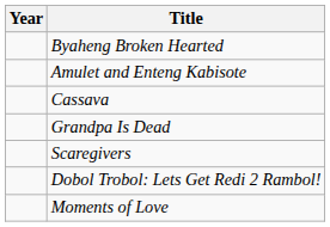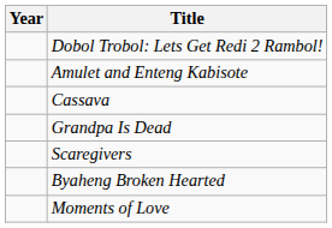rows swapped: Byaheng Broken Hearted <-> Dobol Trobol: Lets Get Redi 2 Rambol!
